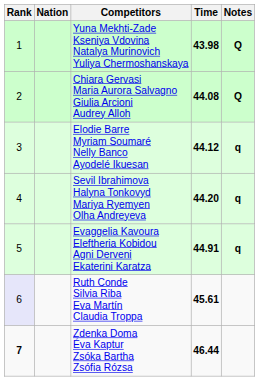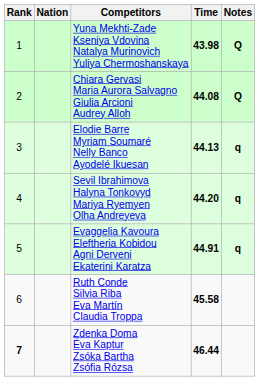Elodie Barre Myriam Soumaré Nelly Banco Ayodelé Ikuesan | Time: 44.12 -> 44.13
Ruth Conde Silvia Riba Eva Martín Claudia Troppa | Rank: lavender background -> no background
Ruth Conde Silvia Riba Eva Martín Claudia Troppa | Time: 45.61 -> 45.58
